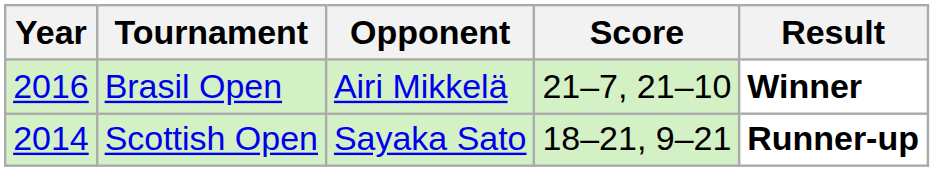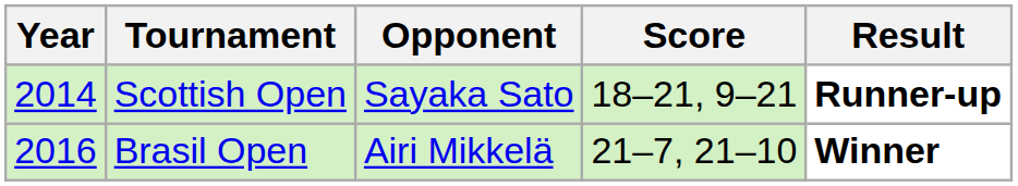rows swapped: Scottish Open <-> Brasil Open
